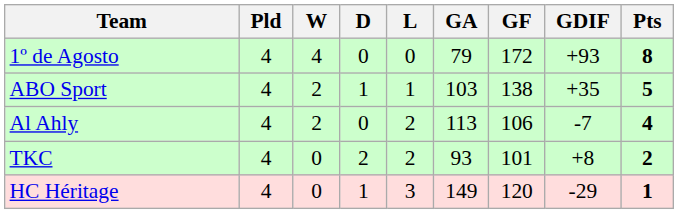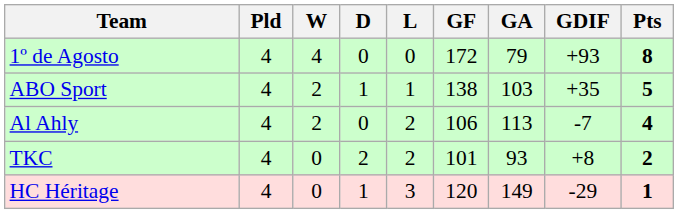columns swapped: GF <-> GA
